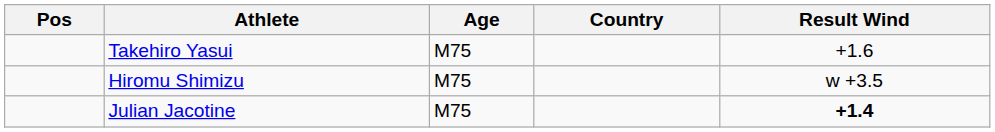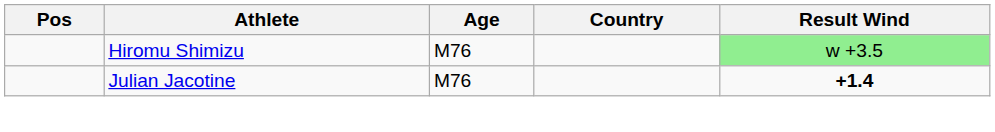- row: Takehiro Yasui | M75 | +1.6
Hiromu Shimizu | Age: M75 -> M76
Hiromu Shimizu | Result Wind: no background -> lightgreen background
Julian Jacotine | Age: M75 -> M76
